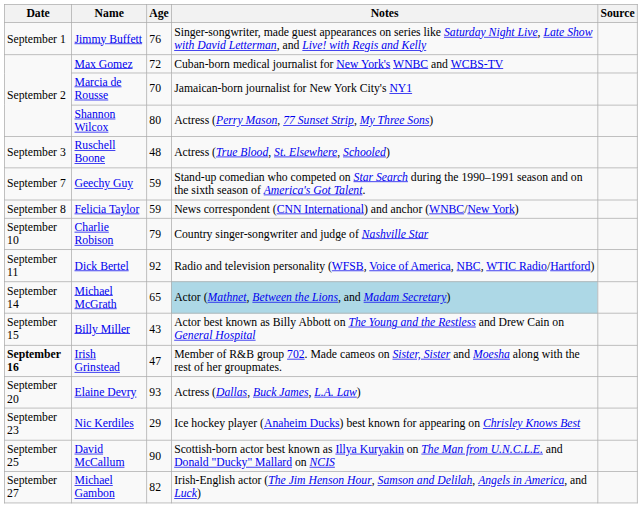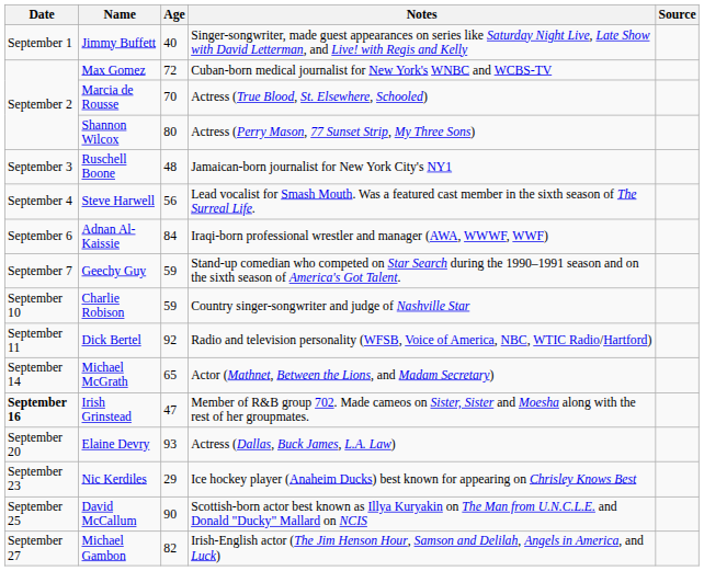Jimmy Buffett | Age: 76 -> 40
Marcia de Rousse | Notes: Jamaican-born journalist for New York City's NY1 -> Actress (True Blood, St. Elsewhere, Schooled)
Ruschell Boone | Notes: Actress (True Blood, St. Elsewhere, Schooled) -> Jamaican-born journalist for New York City's NY1
+ row: September 4 | Steve Harwell | 56 | Lead vocalist for Smash Mouth. Was a featured cast member in the sixth season of The Surreal Life.
+ row: September 6 | Adnan Al-Kaissie | 84 | Iraqi-born professional wrestler and manager (AWA, WWWF, WWF)
- row: September 8 | Felicia Taylor | 59 | News correspondent (CNN International) and anchor (WNBC/New York)
Charlie Robison | Age: 79 -> 59
Michael McGrath | Notes: lightblue background -> no background
- row: September 15 | Billy Miller | 43 | Actor best known as Billy Abbott on The Young and the Restless and Drew Cain on General Hospital
